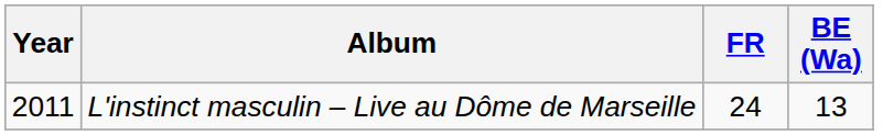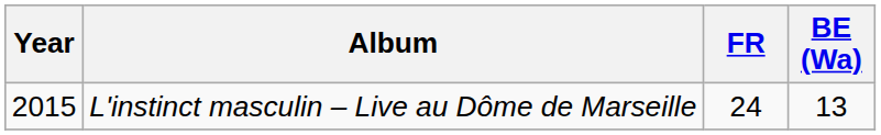L'instinct masculin – Live au Dôme de Marseille | Year: 2011 -> 2015
